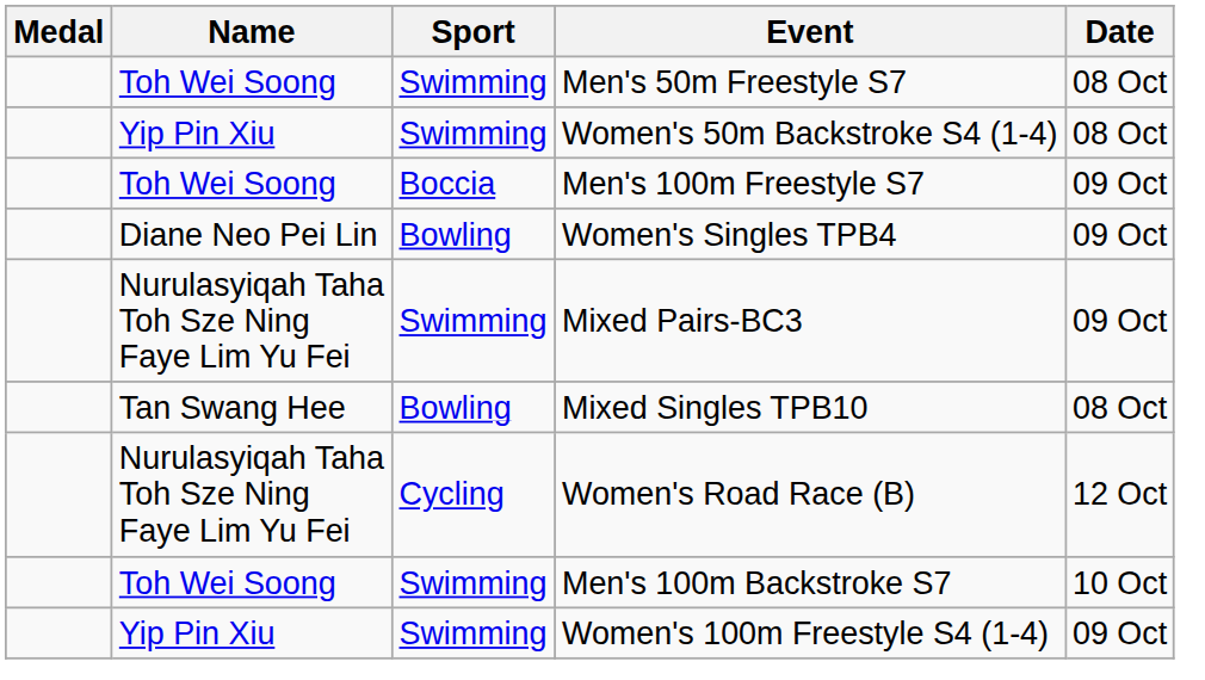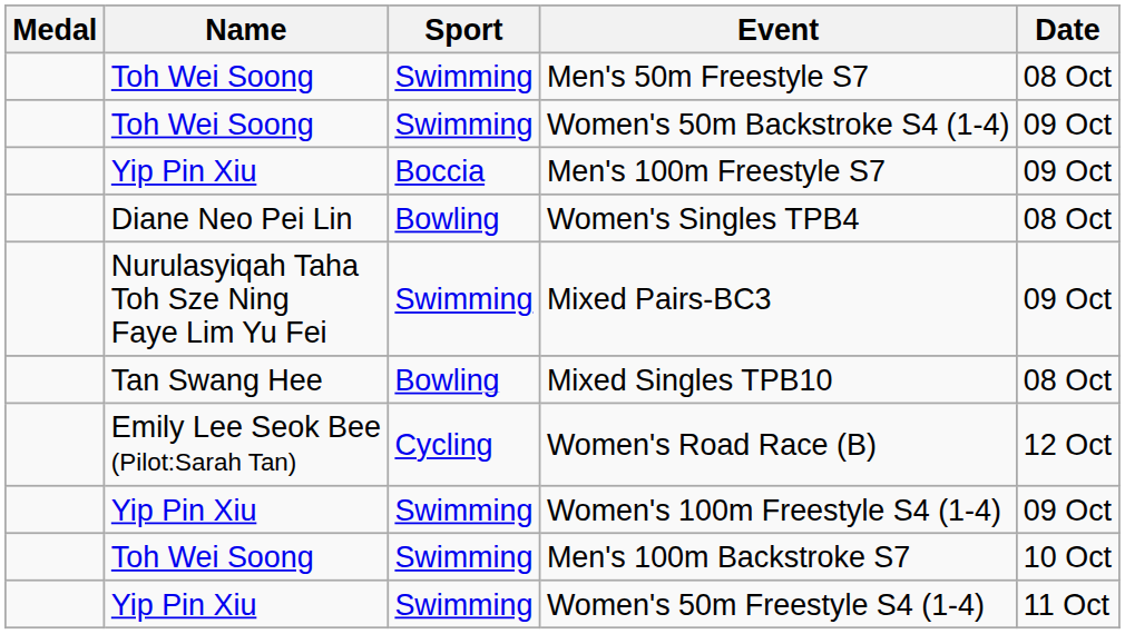Women's 50m Backstroke S4 (1-4) | Name: Yip Pin Xiu -> Toh Wei Soong
Women's 50m Backstroke S4 (1-4) | Date: 08 Oct -> 09 Oct
Men's 100m Freestyle S7 | Name: Toh Wei Soong -> Yip Pin Xiu
Women's Singles TPB4 | Date: 09 Oct -> 08 Oct
Women's Road Race (B) | Name: Nurulasyiqah Taha Toh Sze Ning Faye Lim Yu Fei -> Emily Lee Seok Bee (Pilot:Sarah Tan)
rows swapped: Women's 100m Freestyle S4 (1-4) <-> Men's 100m Backstroke S7
+ row: Yip Pin Xiu | Swimming | Women's 50m Freestyle S4 (1-4) | 11 Oct
